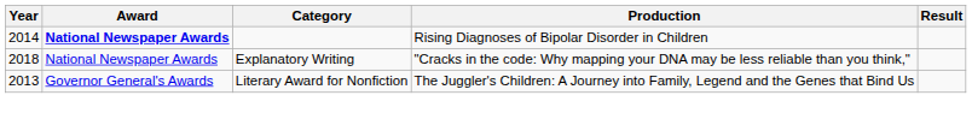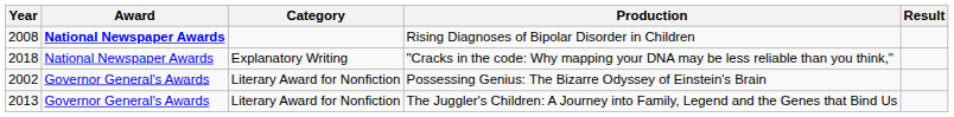Rising Diagnoses of Bipolar Disorder in Children | Year: 2014 -> 2008
+ row: 2002 | Governor General's Awards | Literary Award for Nonfiction | Possessing Genius: The Bizarre Odyssey of Einstein's Brain
